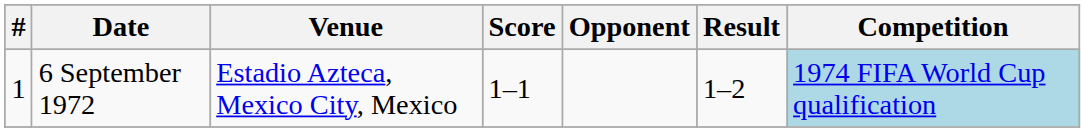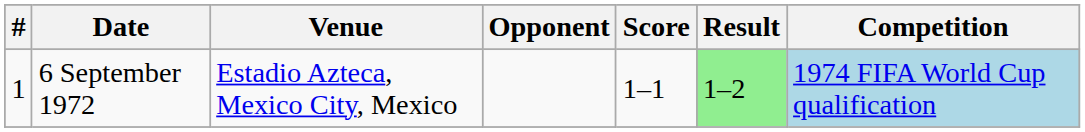columns swapped: Opponent <-> Score
6 September 1972 | Result: no background -> lightgreen background
